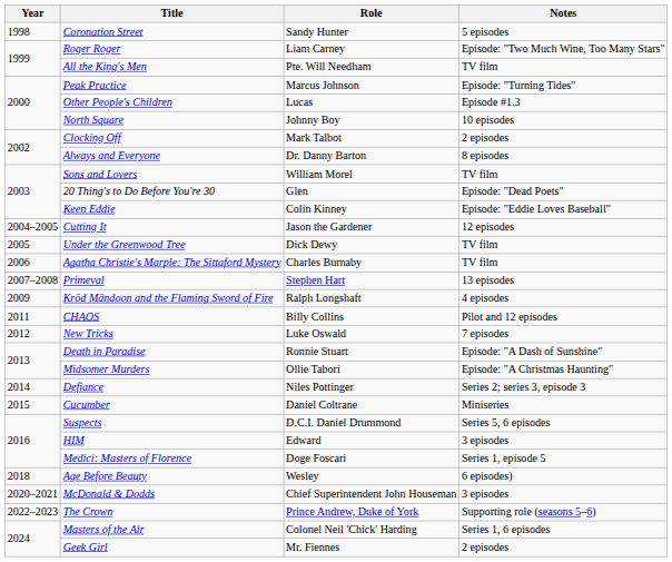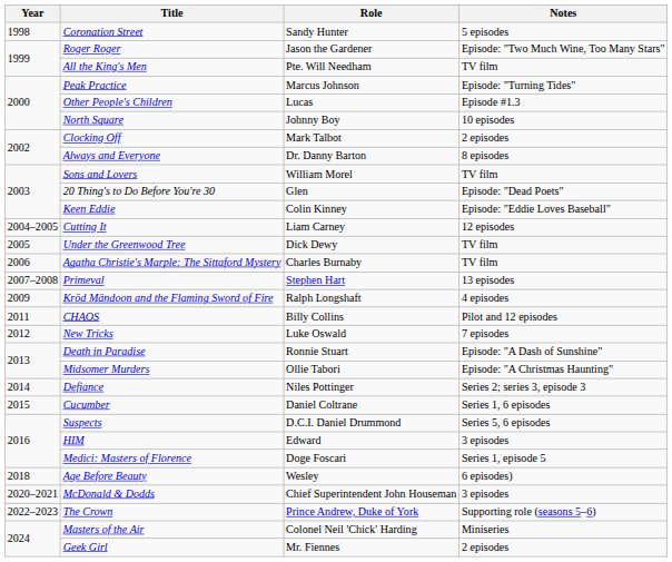Roger Roger | Role: Liam Carney -> Jason the Gardener
Cutting It | Role: Jason the Gardener -> Liam Carney
Cucumber | Notes: Miniseries -> Series 1, 6 episodes
Masters of the Air | Notes: Series 1, 6 episodes -> Miniseries
